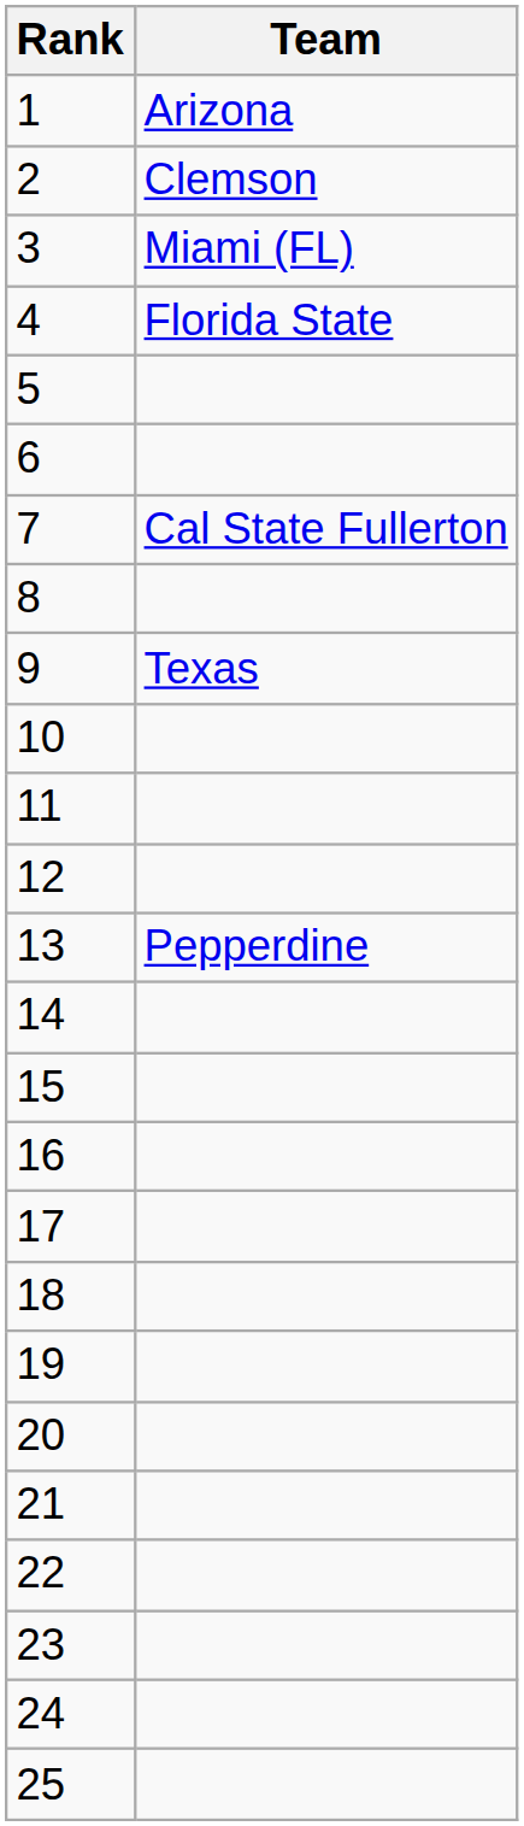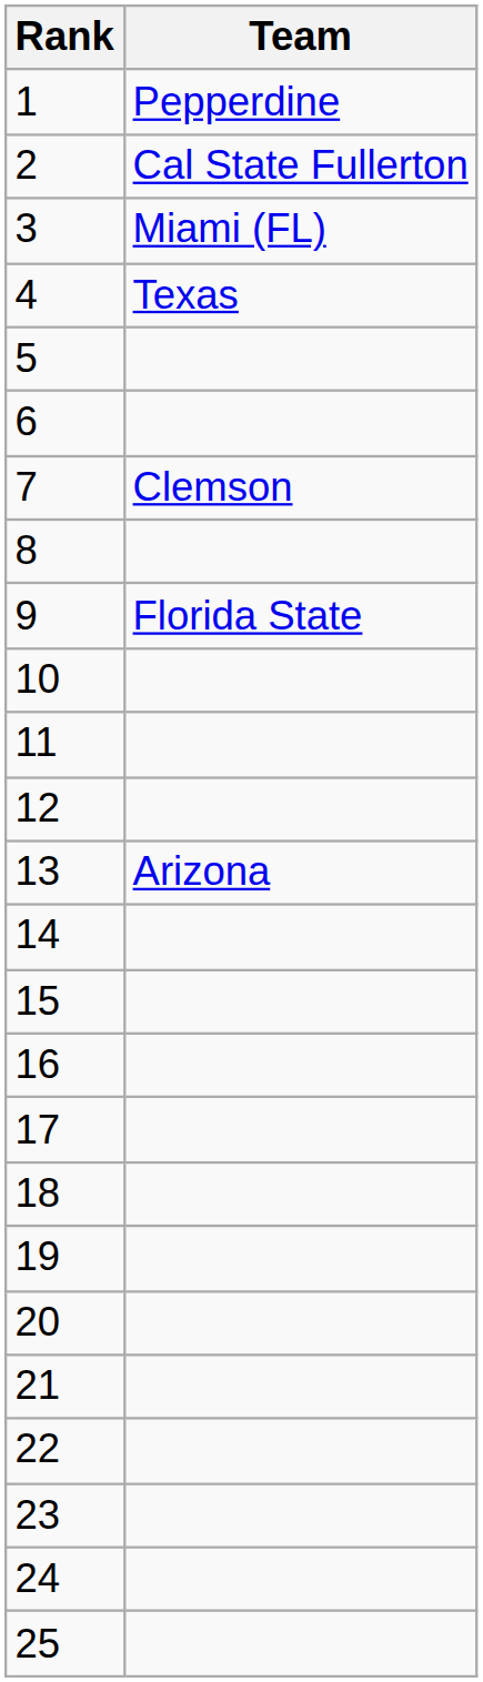1 | Team: Arizona -> Pepperdine
2 | Team: Clemson -> Cal State Fullerton
4 | Team: Florida State -> Texas
7 | Team: Cal State Fullerton -> Clemson
9 | Team: Texas -> Florida State
13 | Team: Pepperdine -> Arizona
